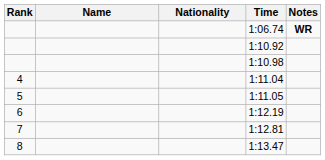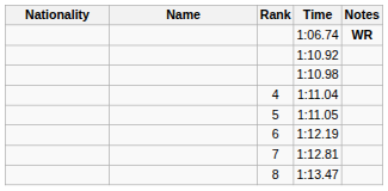columns swapped: Rank <-> Nationality
